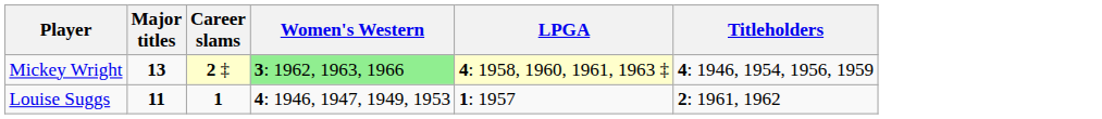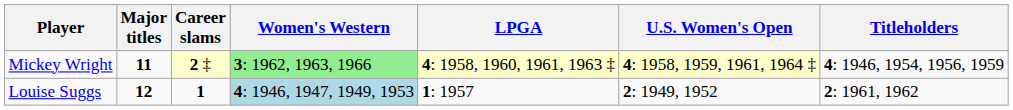+ column: U.S. Women's Open | 4: 1958, 1959, 1961, 1964 ‡ | 2: 1949, 1952
Mickey Wright | Major titles: 13 -> 11
Louise Suggs | Major titles: 11 -> 12
Louise Suggs | Women's Western: no background -> lightblue background
